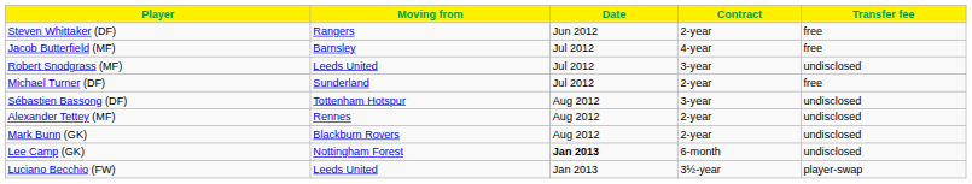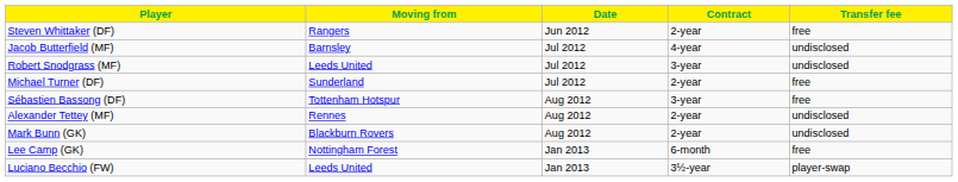Jacob Butterfield (MF) | Transfer fee: free -> undisclosed
Sébastien Bassong (DF) | Transfer fee: undisclosed -> free
Lee Camp (GK) | Date: bold -> normal
Lee Camp (GK) | Transfer fee: undisclosed -> free
